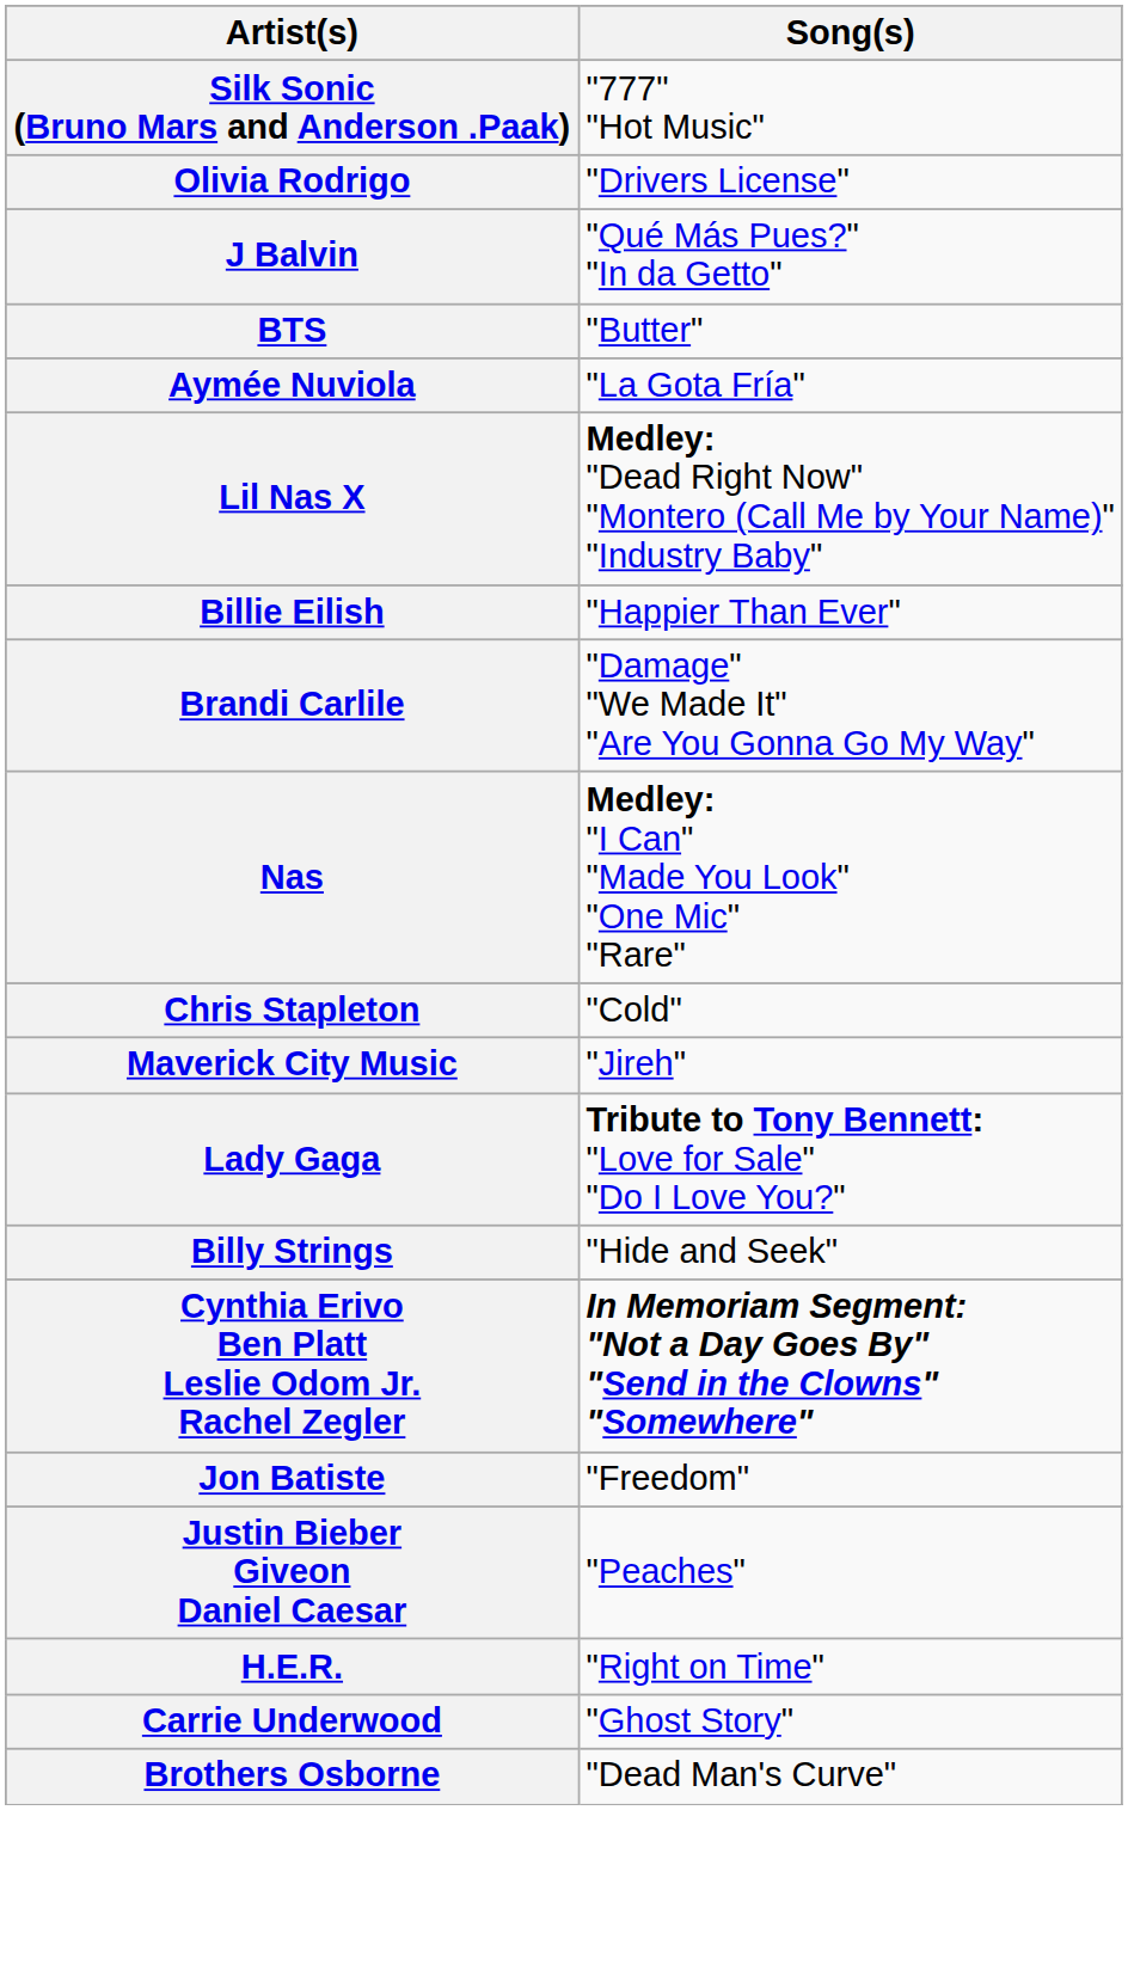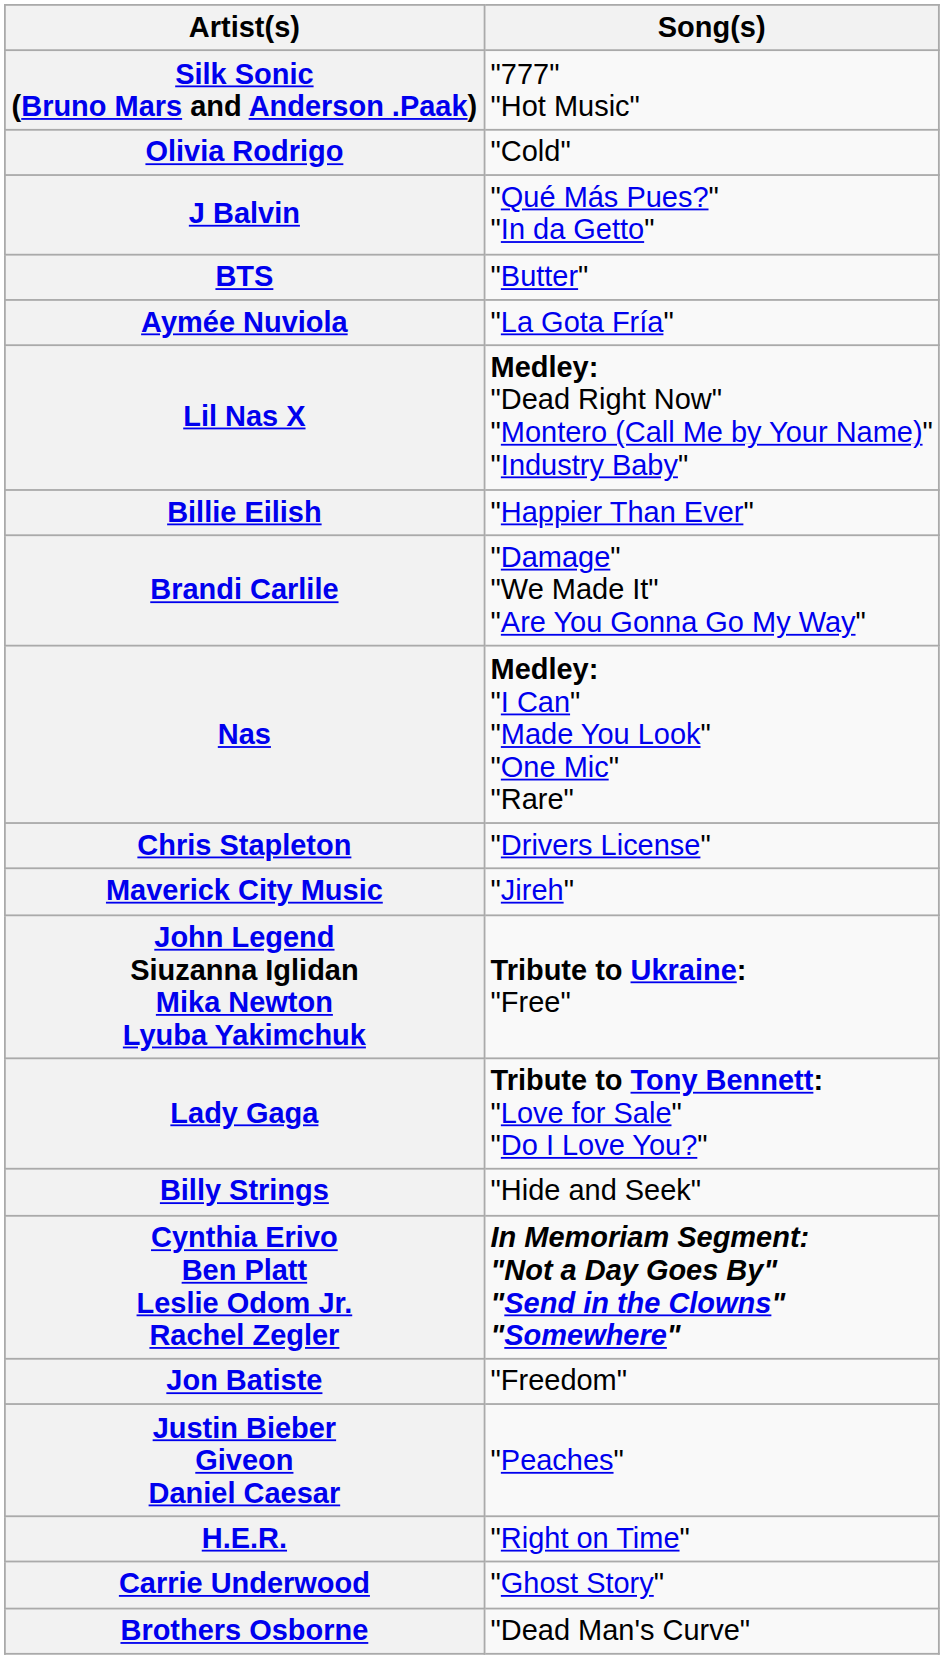Olivia Rodrigo | Song(s): "Drivers License" -> "Cold"
Chris Stapleton | Song(s): "Cold" -> "Drivers License"
+ row: John Legend Siuzanna Iglidan Mika Newton Lyuba Yakimchuk | Tribute to Ukraine: "Free"
